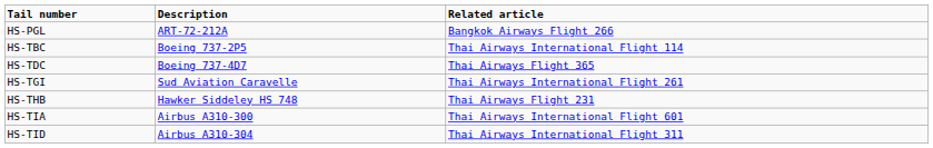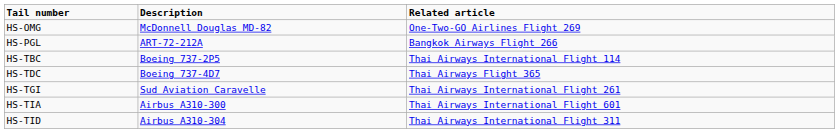+ row: HS-OMG | McDonnell Douglas MD-82 | One-Two-GO Airlines Flight 269
- row: HS-THB | Hawker Siddeley HS 748 | Thai Airways Flight 231
